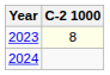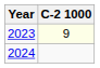2023 | C-2 1000: 8 -> 9
